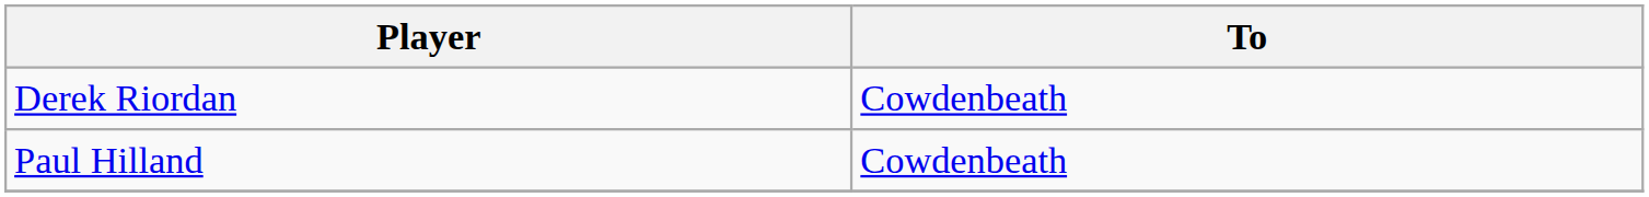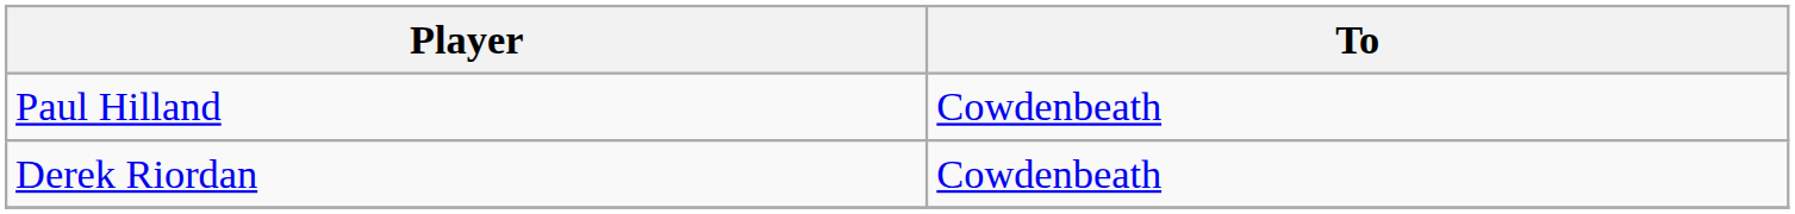rows swapped: Paul Hilland <-> Derek Riordan
